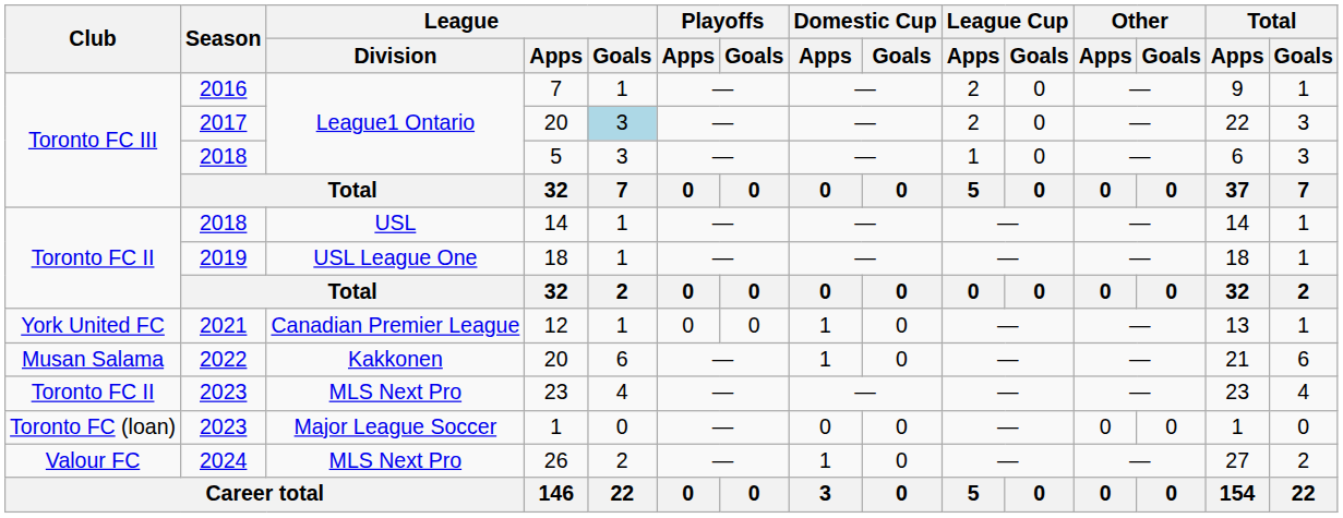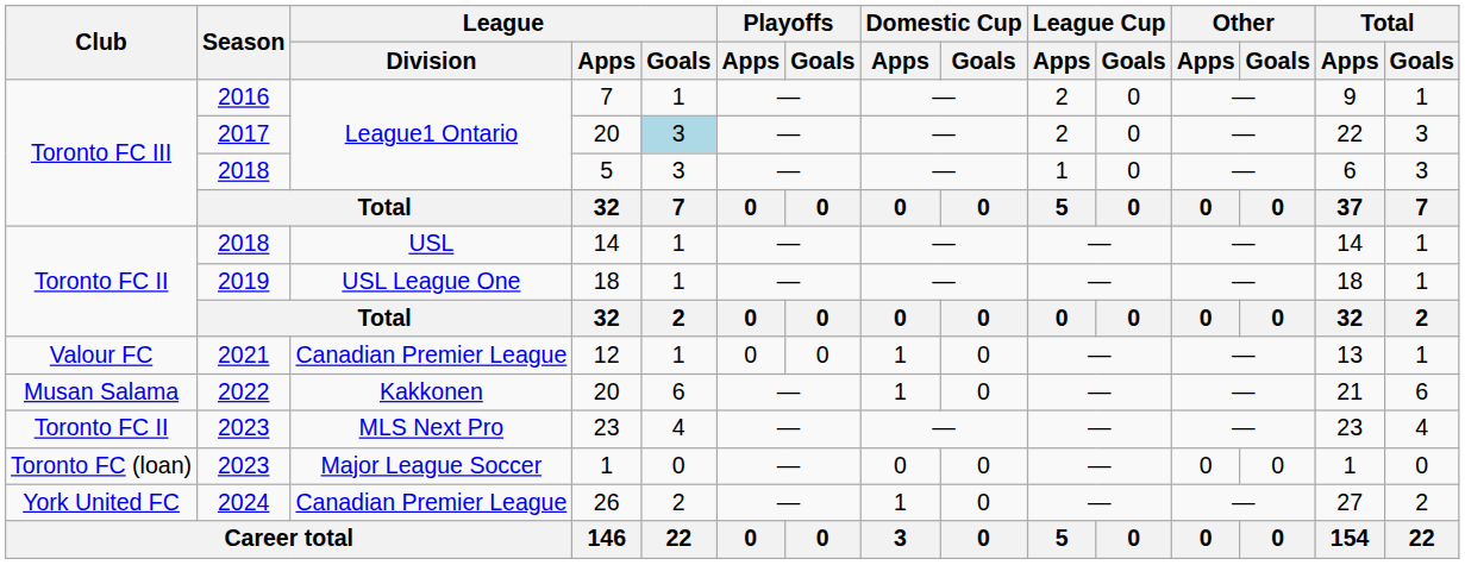12 | Club: York United FC -> Valour FC
26 | Club: Valour FC -> York United FC
26 | League / Division: MLS Next Pro -> Canadian Premier League
